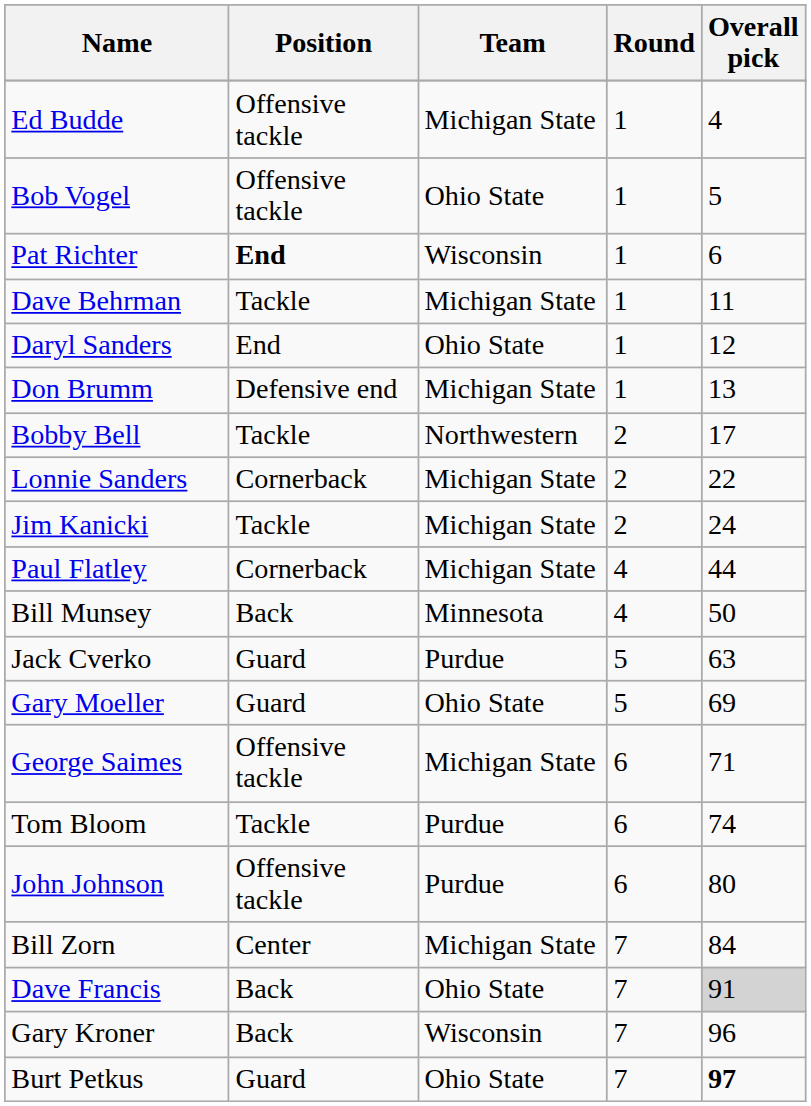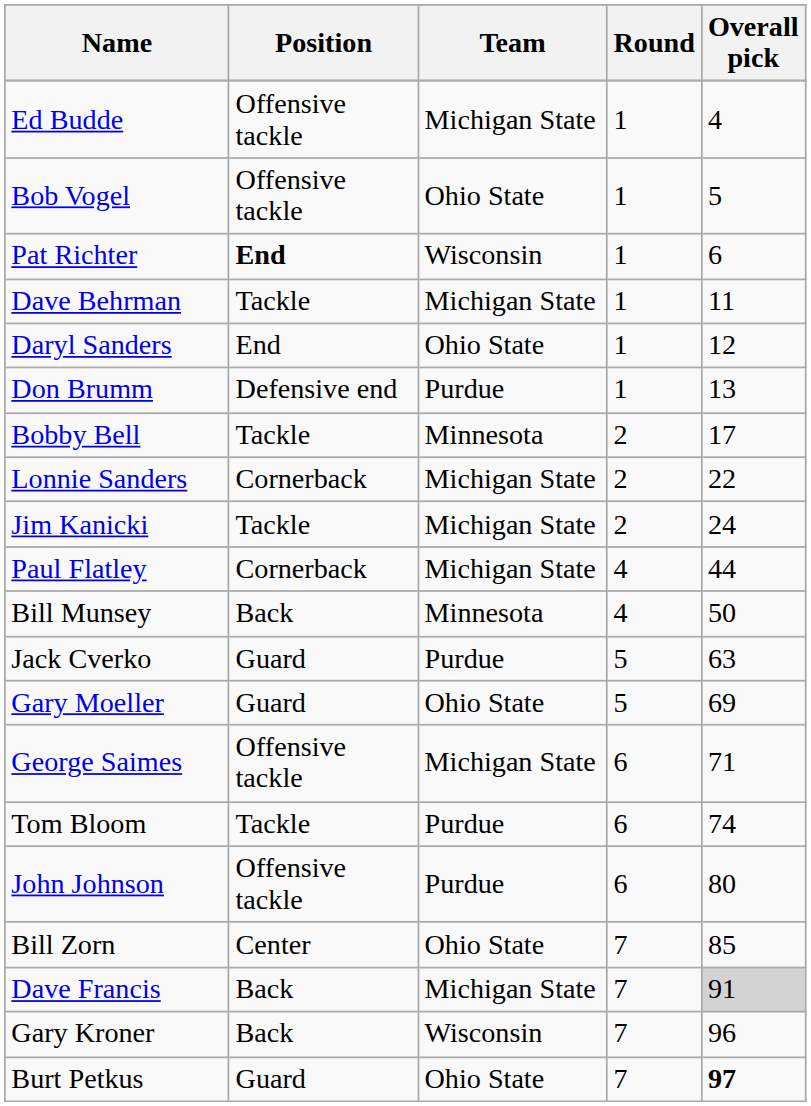Don Brumm | Team: Michigan State -> Purdue
Bobby Bell | Team: Northwestern -> Minnesota
Bill Zorn | Team: Michigan State -> Ohio State
Bill Zorn | Overall pick: 84 -> 85
Dave Francis | Team: Ohio State -> Michigan State
